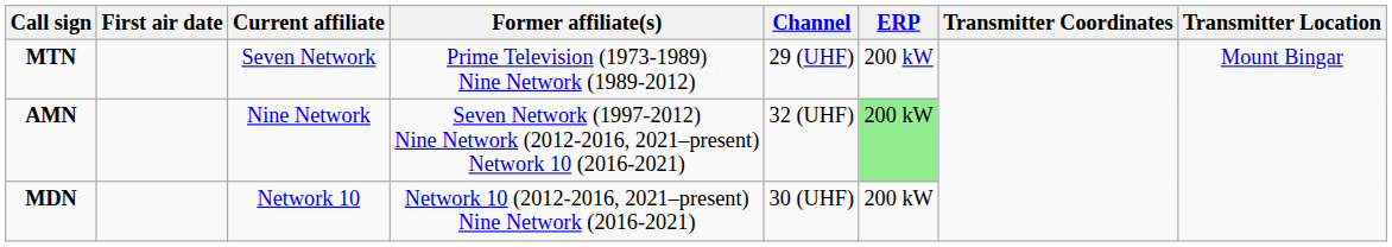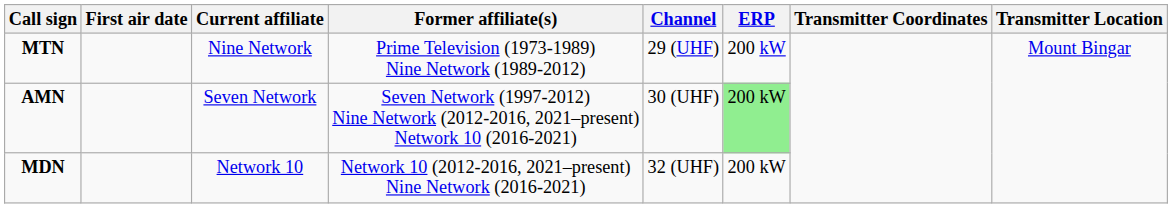MTN | Current affiliate: Seven Network -> Nine Network
AMN | Current affiliate: Nine Network -> Seven Network
AMN | Channel: 32 (UHF) -> 30 (UHF)
MDN | Channel: 30 (UHF) -> 32 (UHF)
